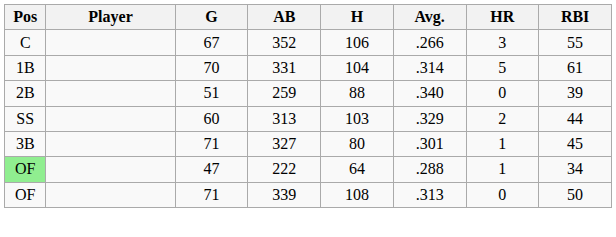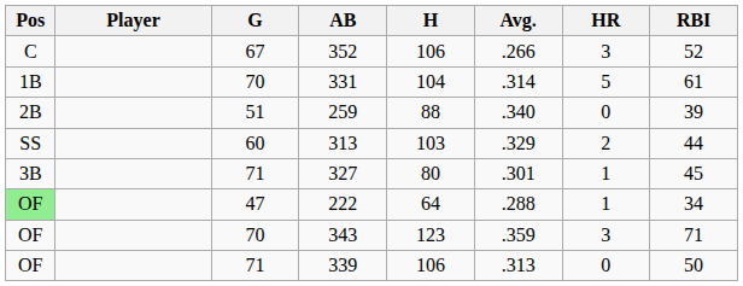352 | RBI: 55 -> 52
+ row: OF | 70 | 343 | 123 | .359 | 3 | 71
339 | H: 108 -> 106
